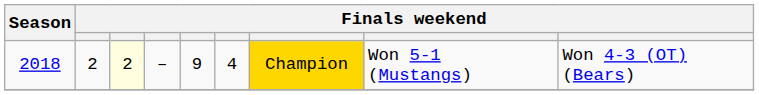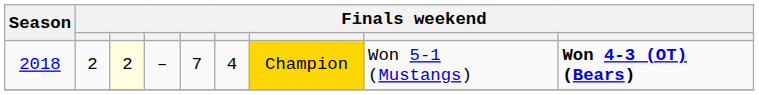2018 | column 5: 9 -> 7
2018 | column 9: normal -> bold
